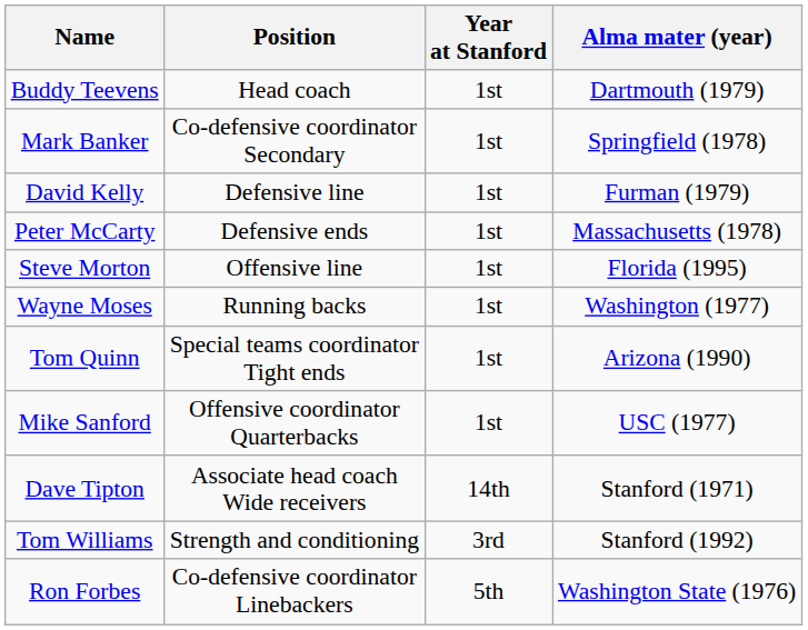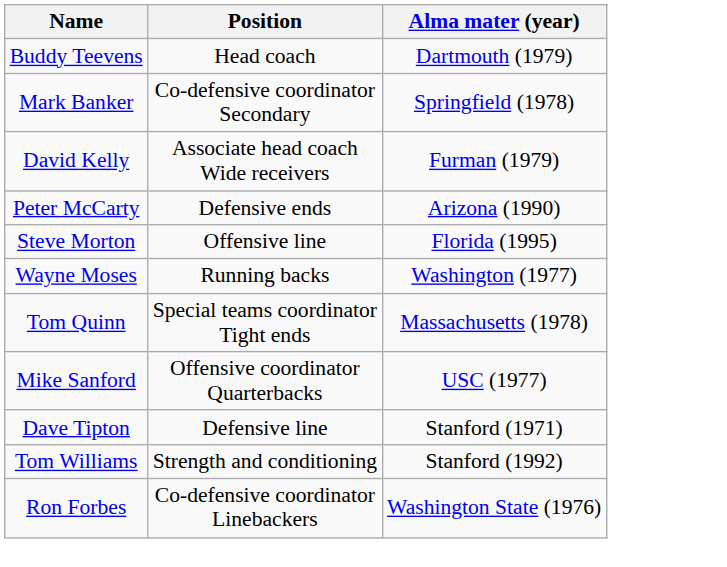- column: Year at Stanford | 1st | 1st | 1st | 1st | 1st | 1st | 1st | 1st | 14th | 3rd | 5th
David Kelly | Position: Defensive line -> Associate head coach Wide receivers
Peter McCarty | Alma mater (year): Massachusetts (1978) -> Arizona (1990)
Tom Quinn | Alma mater (year): Arizona (1990) -> Massachusetts (1978)
Dave Tipton | Position: Associate head coach Wide receivers -> Defensive line
